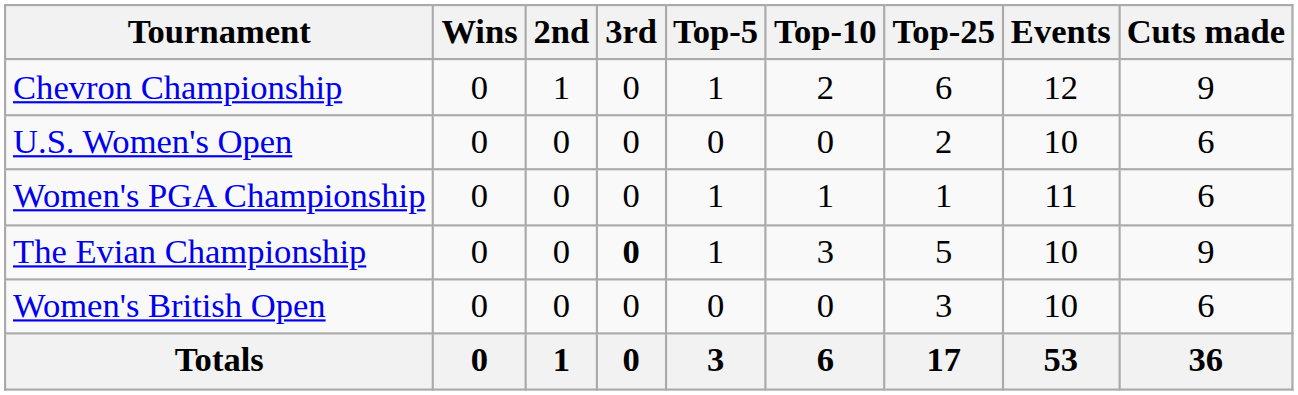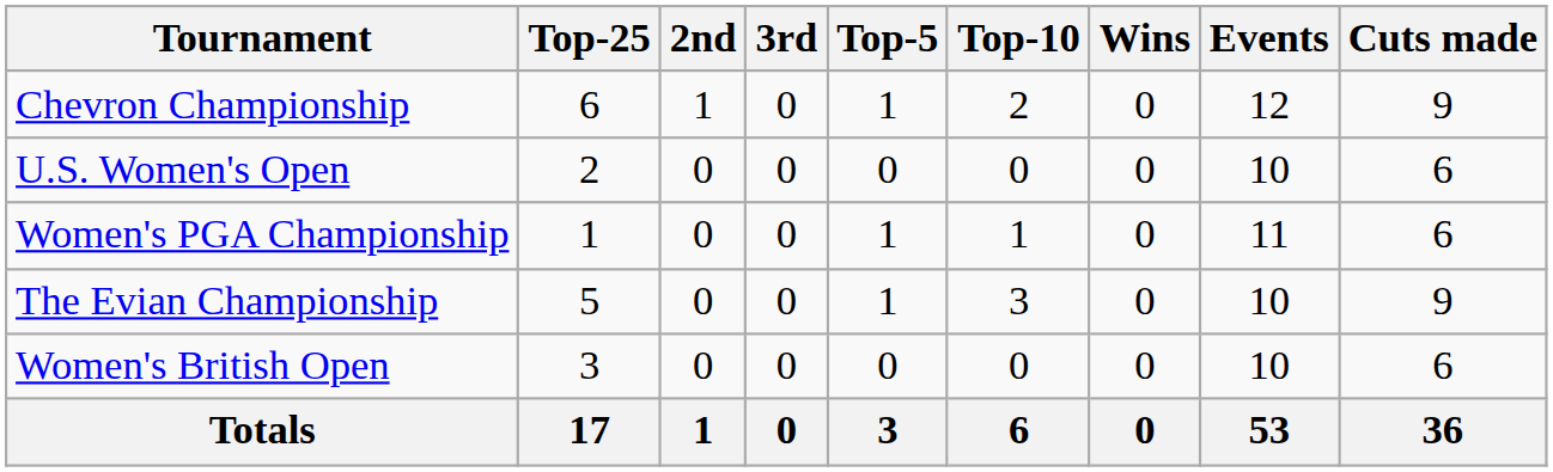columns swapped: Wins <-> Top-25
The Evian Championship | 3rd: bold -> normal
